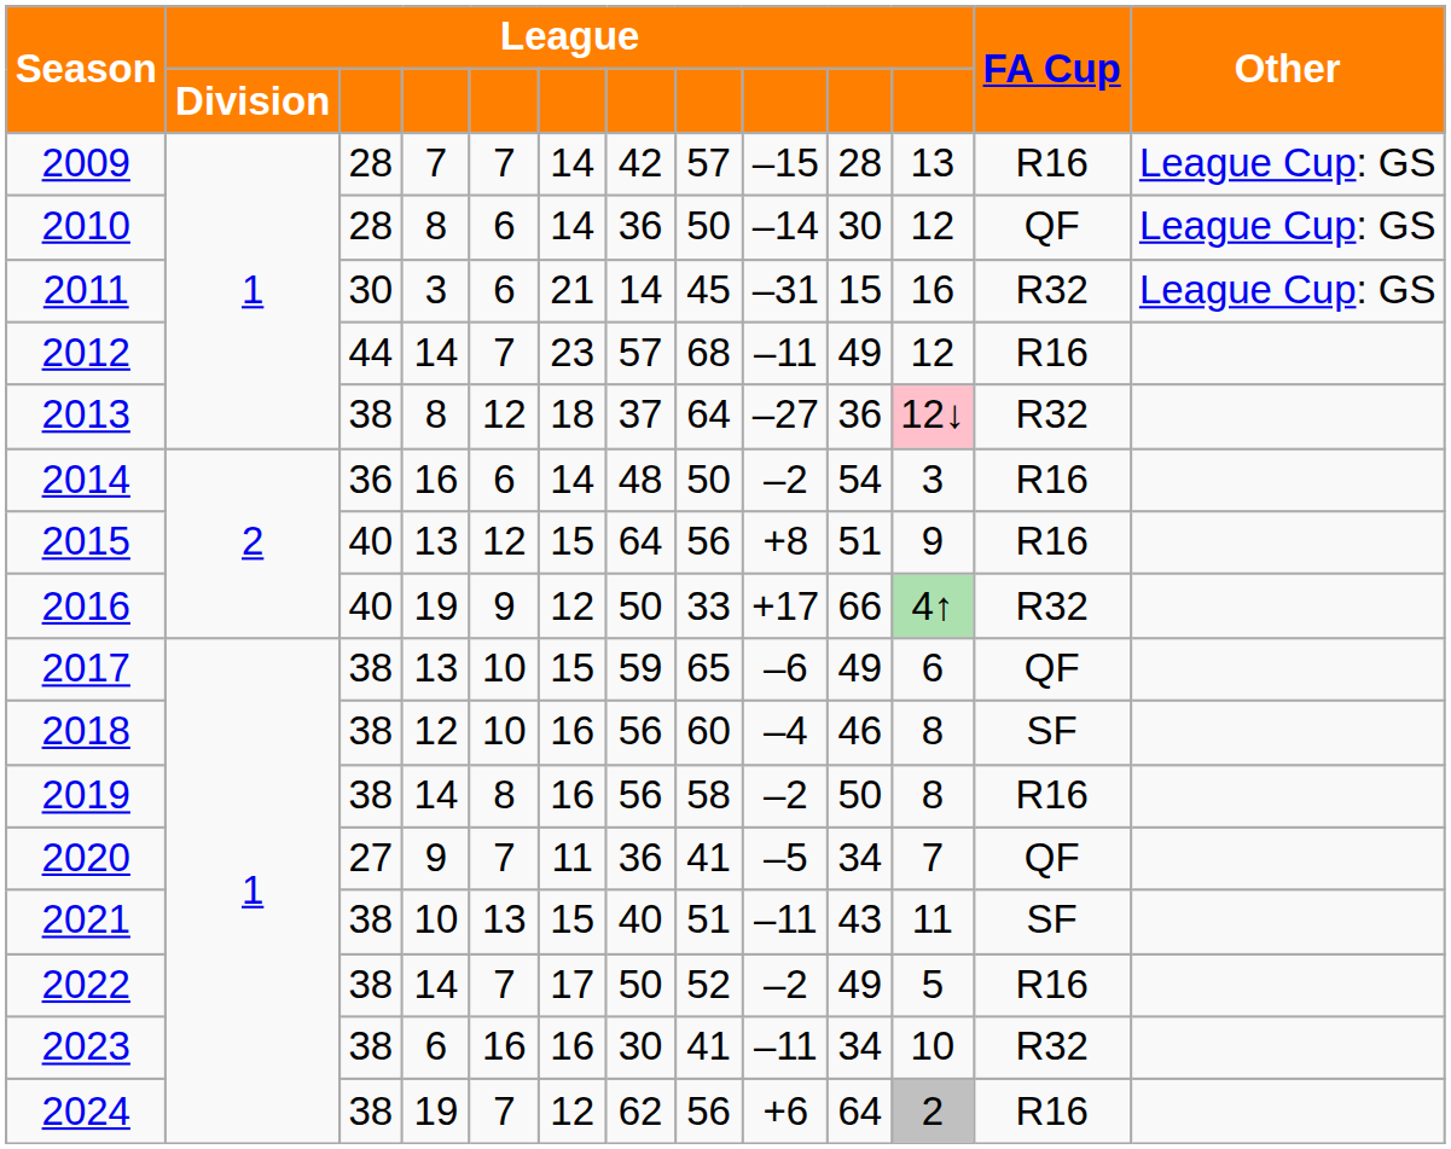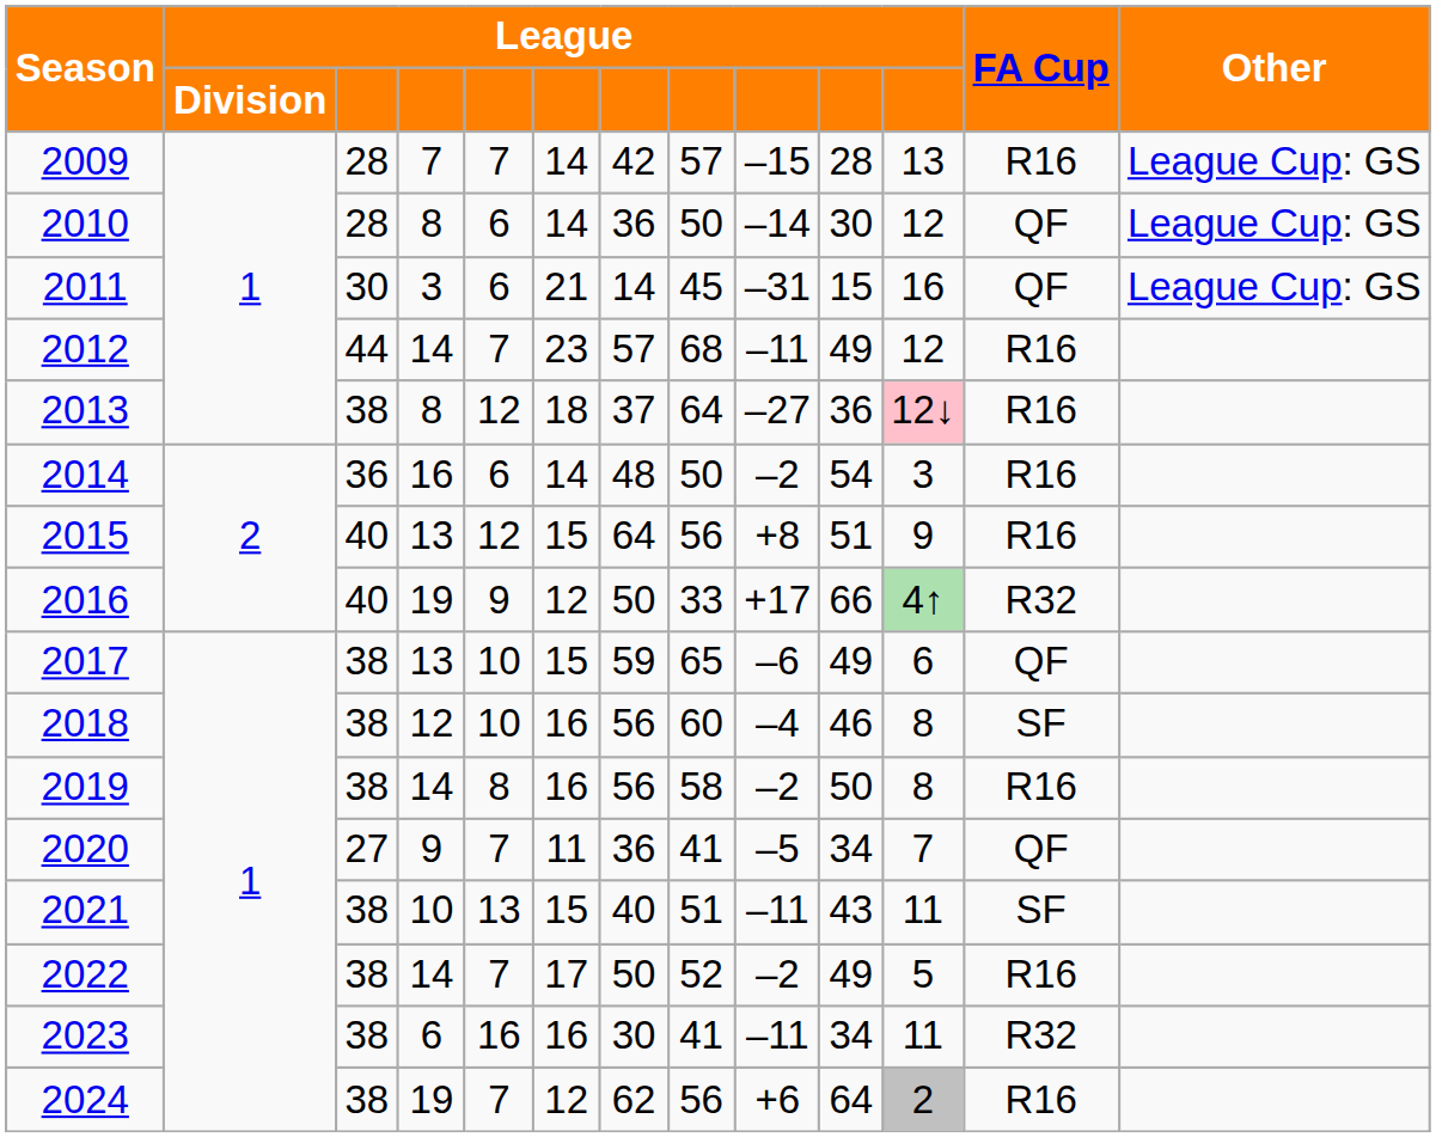2011 | FA Cup: R32 -> QF
2013 | FA Cup: R32 -> R16
2023 | column 11: 10 -> 11
